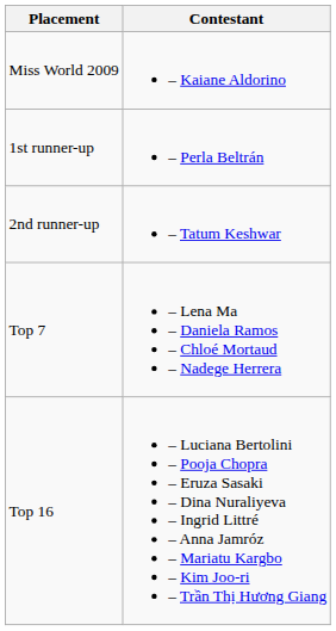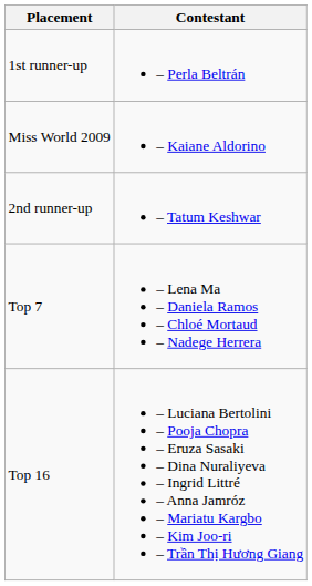rows swapped: Miss World 2009 <-> 1st runner-up
